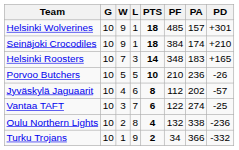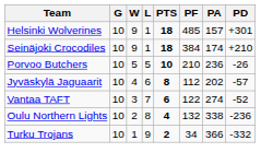- row: Helsinki Roosters | 10 | 7 | 3 | 14 | 348 | 183 | +165
Vantaa TAFT | PD: -25 -> -52
